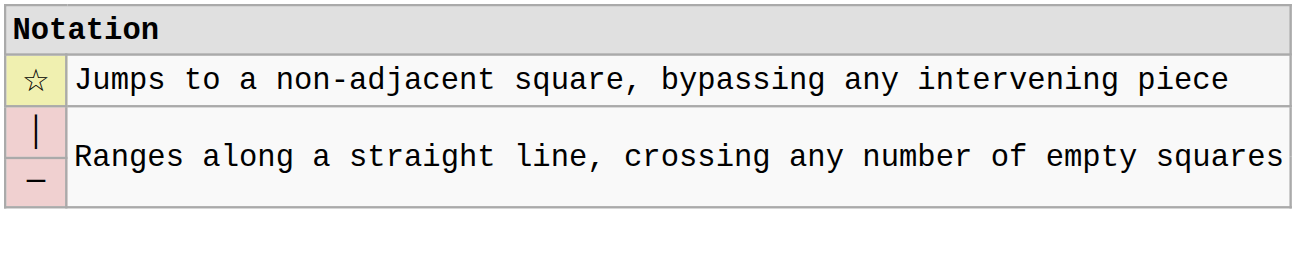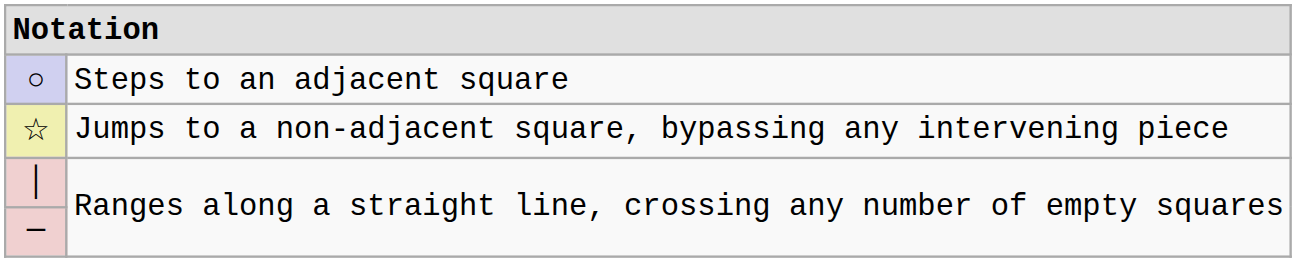+ row: ○ | Steps to an adjacent square
